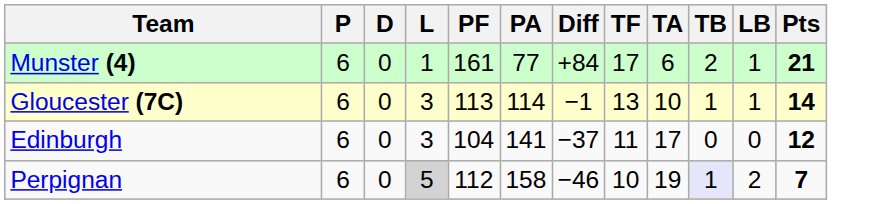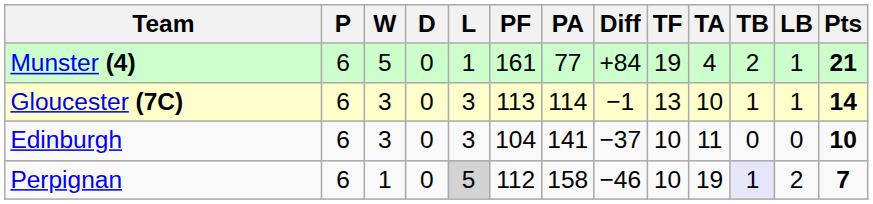+ column: W | 5 | 3 | 3 | 1
Munster (4) | TF: 17 -> 19
Munster (4) | TA: 6 -> 4
Edinburgh | TF: 11 -> 10
Edinburgh | TA: 17 -> 11
Edinburgh | Pts: 12 -> 10
